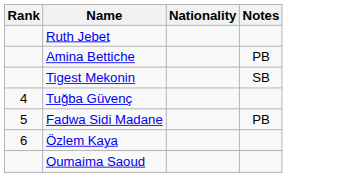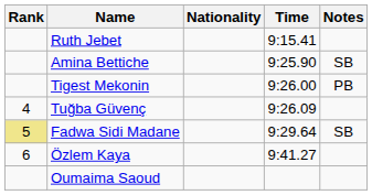+ column: Time | 9:15.41 | 9:25.90 | 9:26.00 | 9:26.09 | 9:29.64 | 9:41.27
Amina Bettiche | Notes: PB -> SB
Tigest Mekonin | Notes: SB -> PB
Fadwa Sidi Madane | Rank: no background -> khaki background
Fadwa Sidi Madane | Notes: PB -> SB
